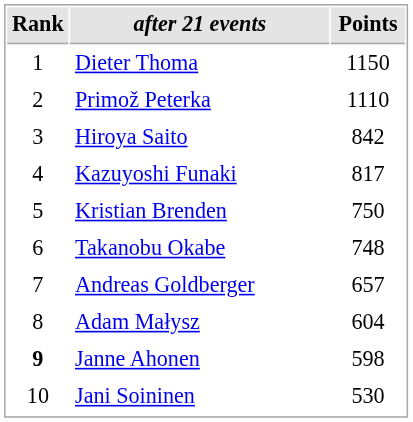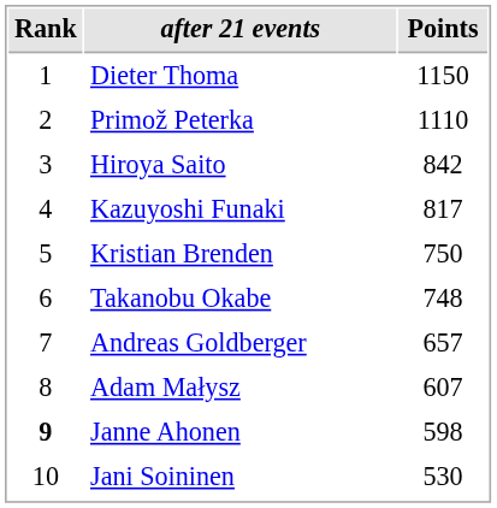Adam Małysz | Points: 604 -> 607
